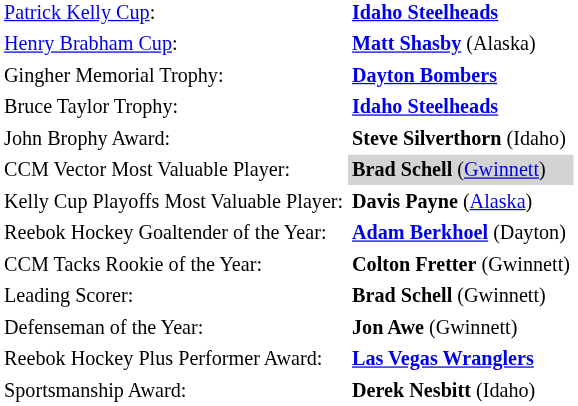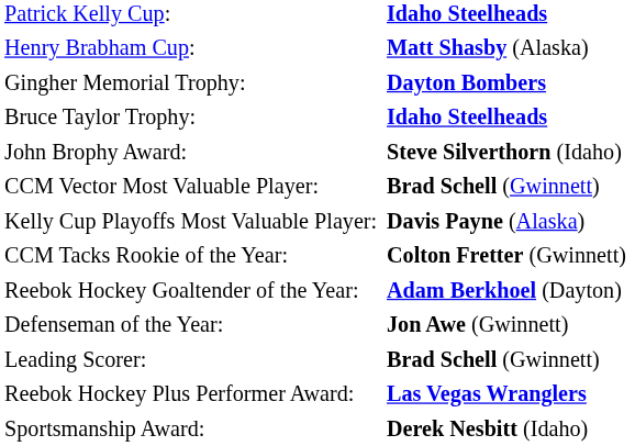CCM Vector Most Valuable Player: | column 2: lightgrey background -> no background
rows swapped: Reebok Hockey Goaltender of the Year: <-> CCM Tacks Rookie of the Year:
rows swapped: Defenseman of the Year: <-> Leading Scorer:
